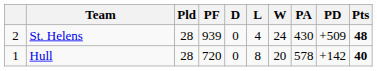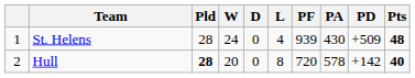columns swapped: W <-> PF
St. Helens | column 1: 2 -> 1
Hull | column 1: 1 -> 2
Hull | Pld: normal -> bold
